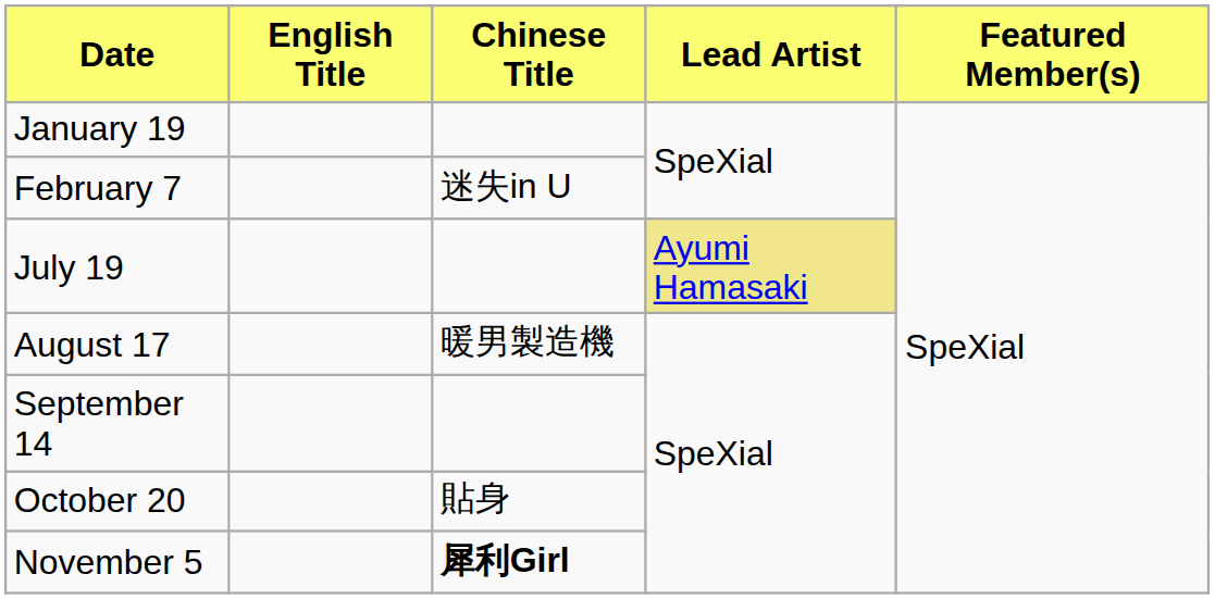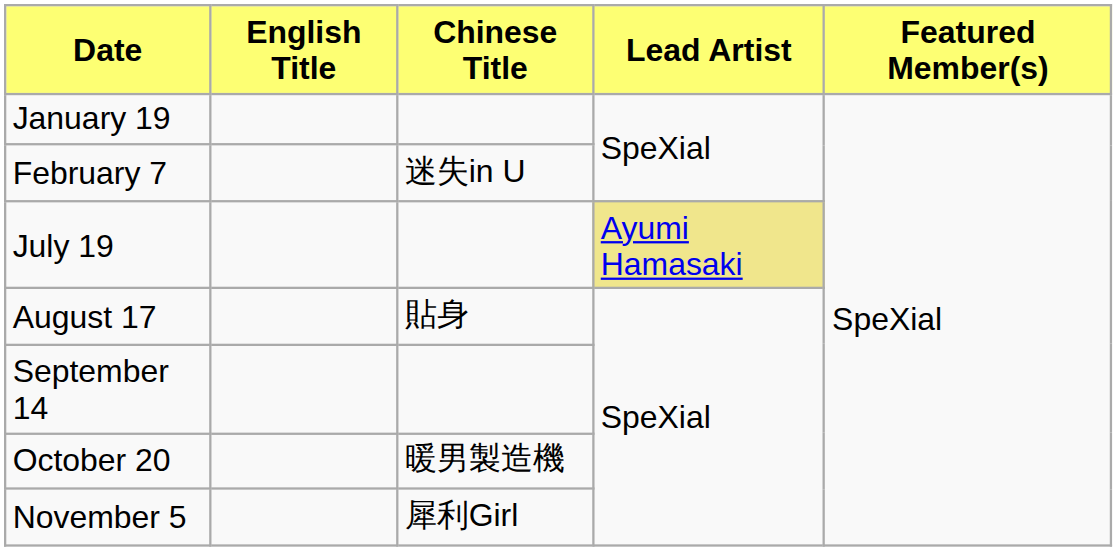August 17 | Chinese Title: 暖男製造機 -> 貼身
October 20 | Chinese Title: 貼身 -> 暖男製造機
November 5 | Chinese Title: bold -> normal
